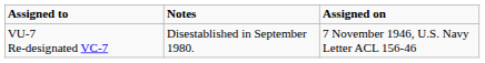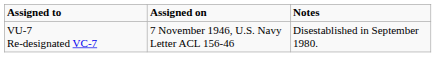columns swapped: Assigned on <-> Notes
